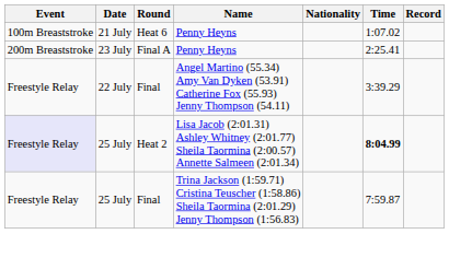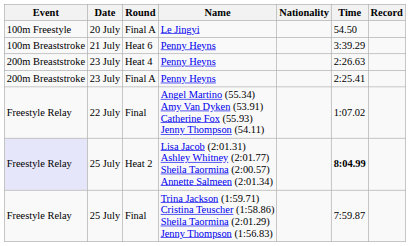+ row: 100m Freestyle | 20 July | Final A | Le Jingyi | 54.50
21 July | Time: 1:07.02 -> 3:39.29
+ row: 200m Breaststroke | 23 July | Heat 4 | Penny Heyns | 2:26.63
22 July | Time: 3:39.29 -> 1:07.02
